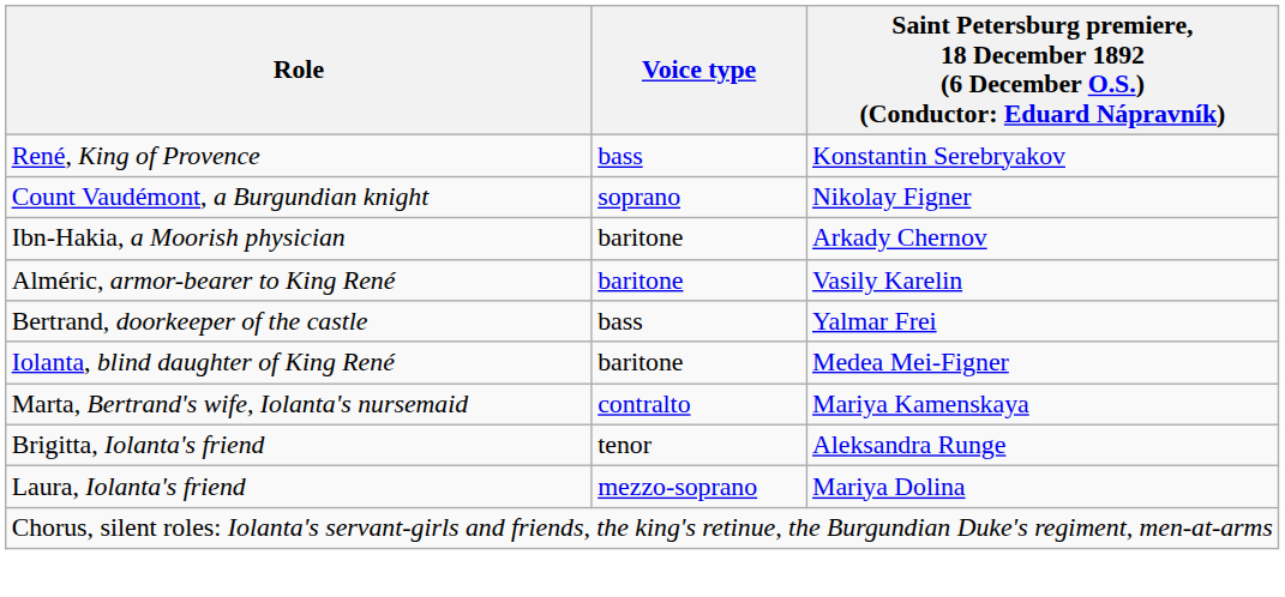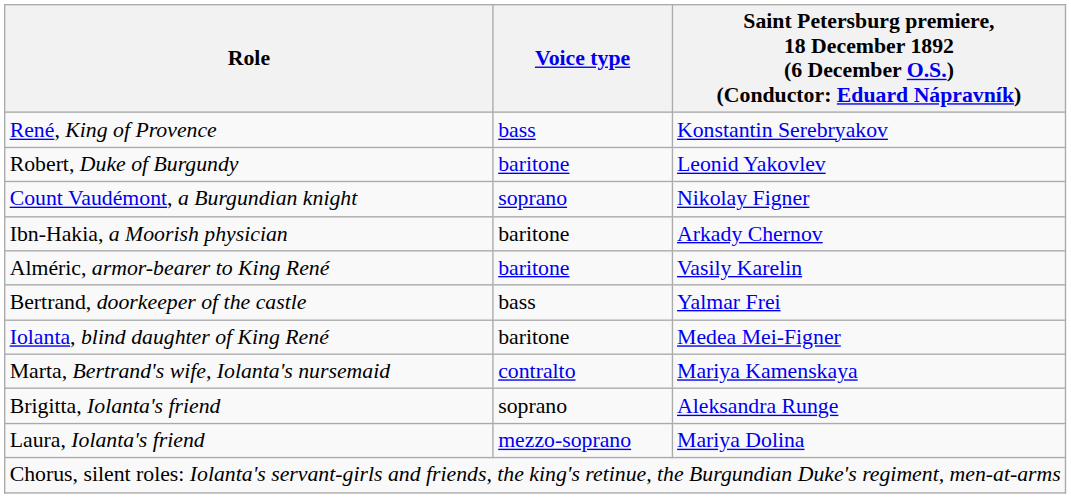+ row: Robert, Duke of Burgundy | baritone | Leonid Yakovlev
Brigitta, Iolanta's friend | Voice type: tenor -> soprano
